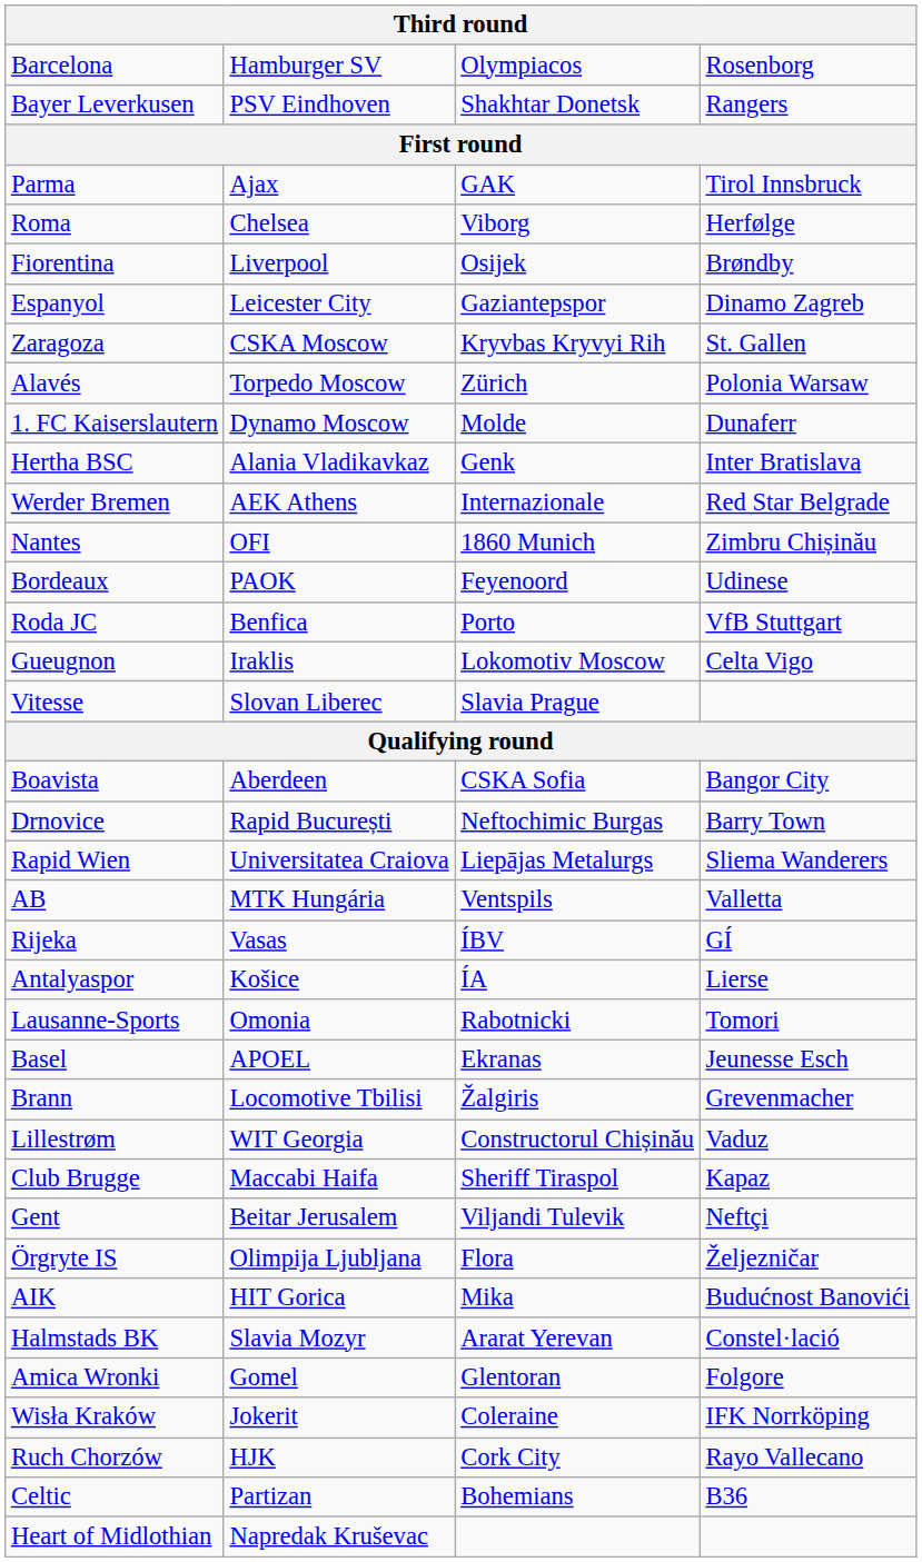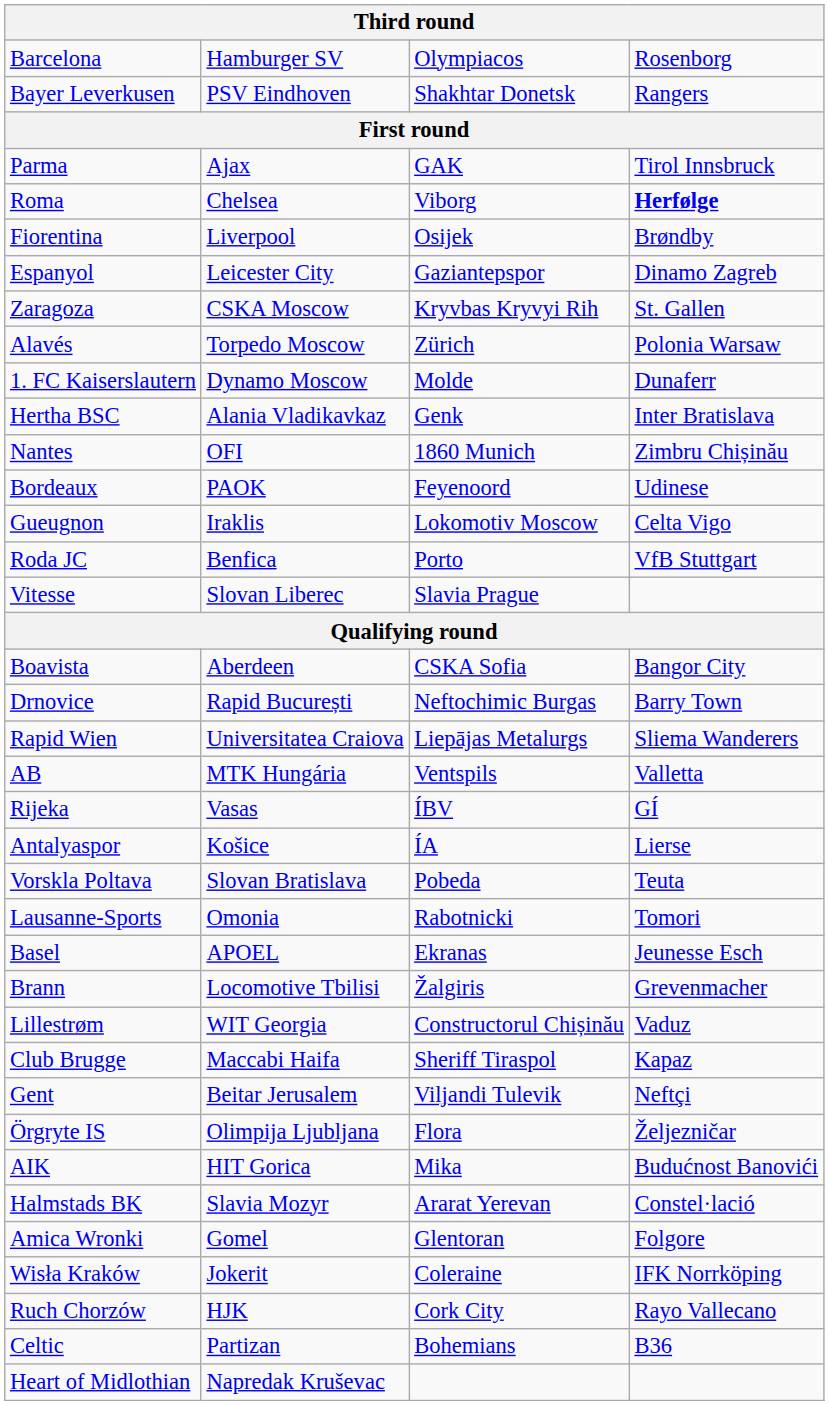Roma | column 4: normal -> bold
- row: Werder Bremen | AEK Athens | Internazionale | Red Star Belgrade
rows swapped: Gueugnon <-> Roda JC
+ row: Vorskla Poltava | Slovan Bratislava | Pobeda | Teuta
